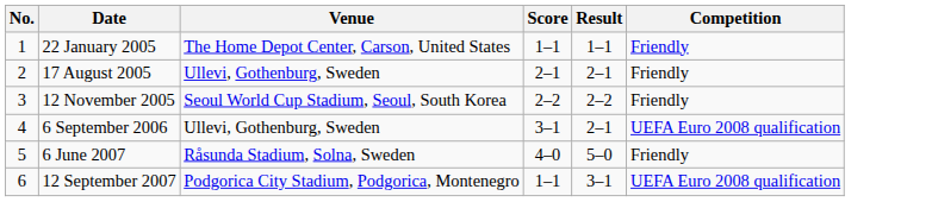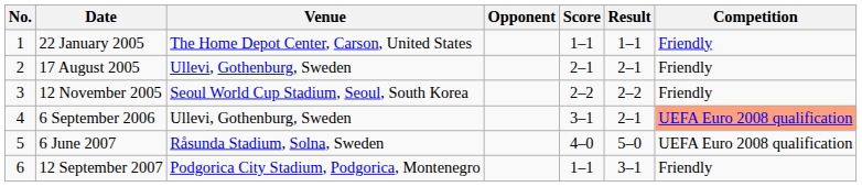+ column: Opponent
6 September 2006 | Competition: no background -> lightsalmon background
6 June 2007 | Competition: Friendly -> UEFA Euro 2008 qualification
12 September 2007 | Competition: UEFA Euro 2008 qualification -> Friendly
